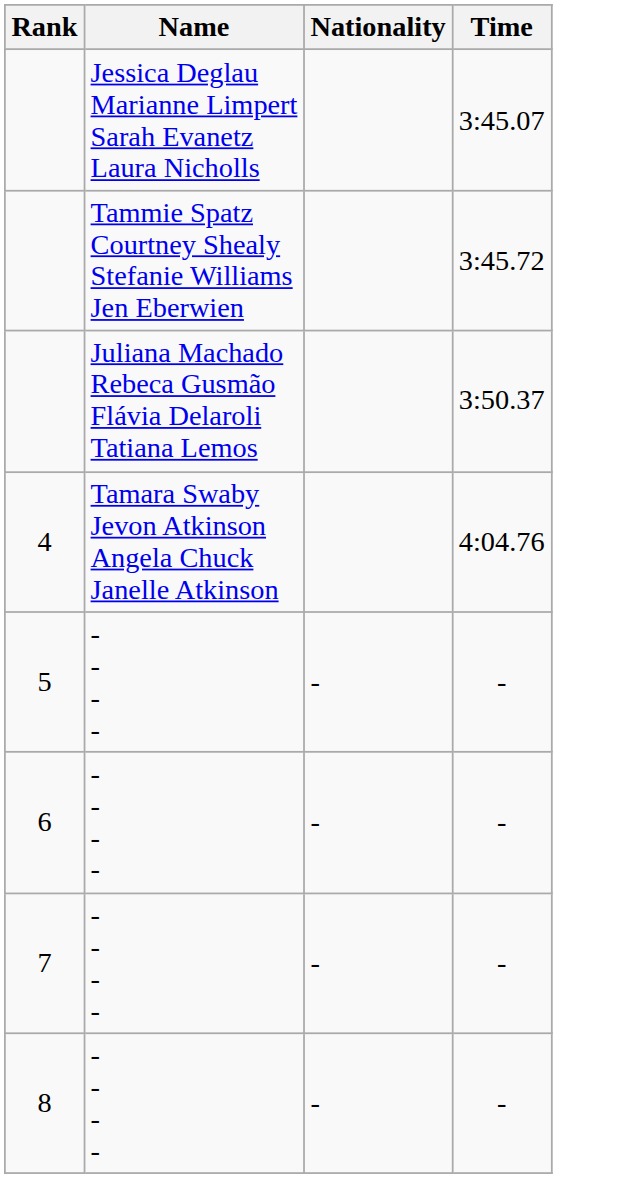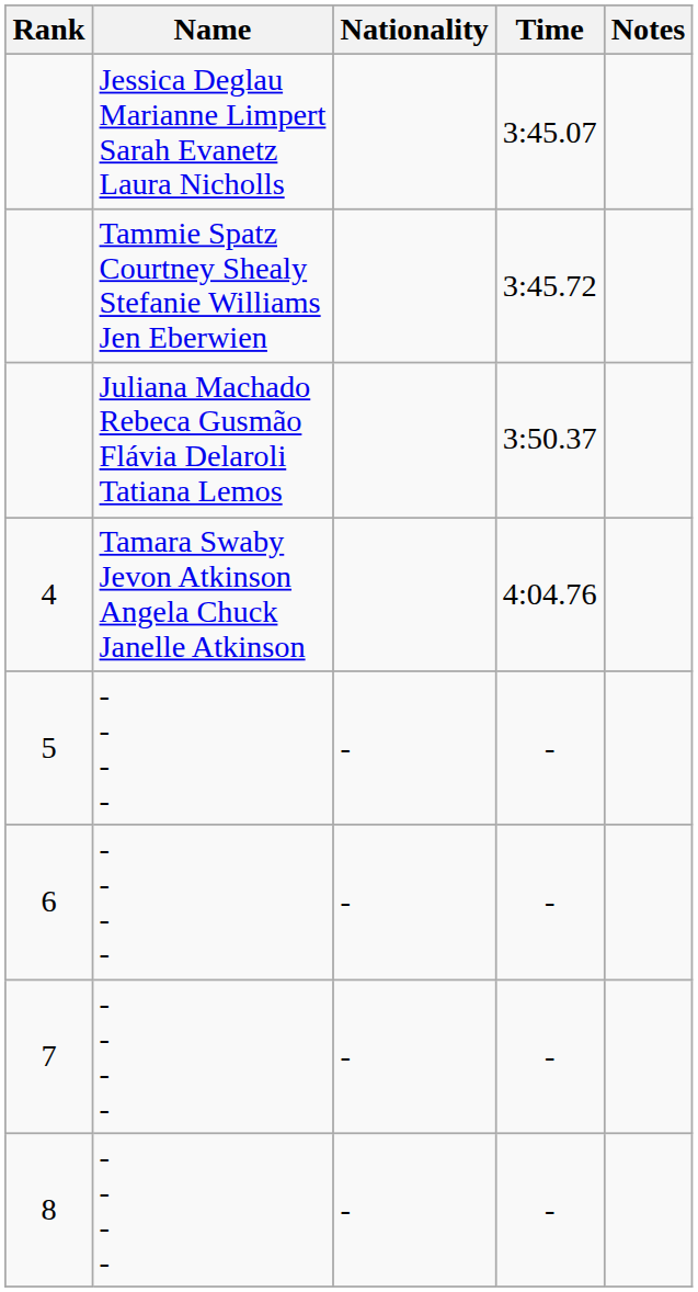+ column: Notes
